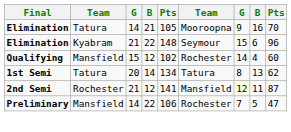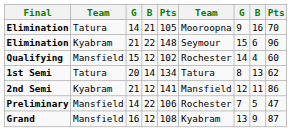2nd Semi | column 2: Rochester -> Kyabram
2nd Semi | column 7: lightyellow background -> no background
2nd Semi | column 9: 87 -> 86
+ row: Grand | Mansfield | 16 | 12 | 108 | Kyabram | 13 | 9 | 87
